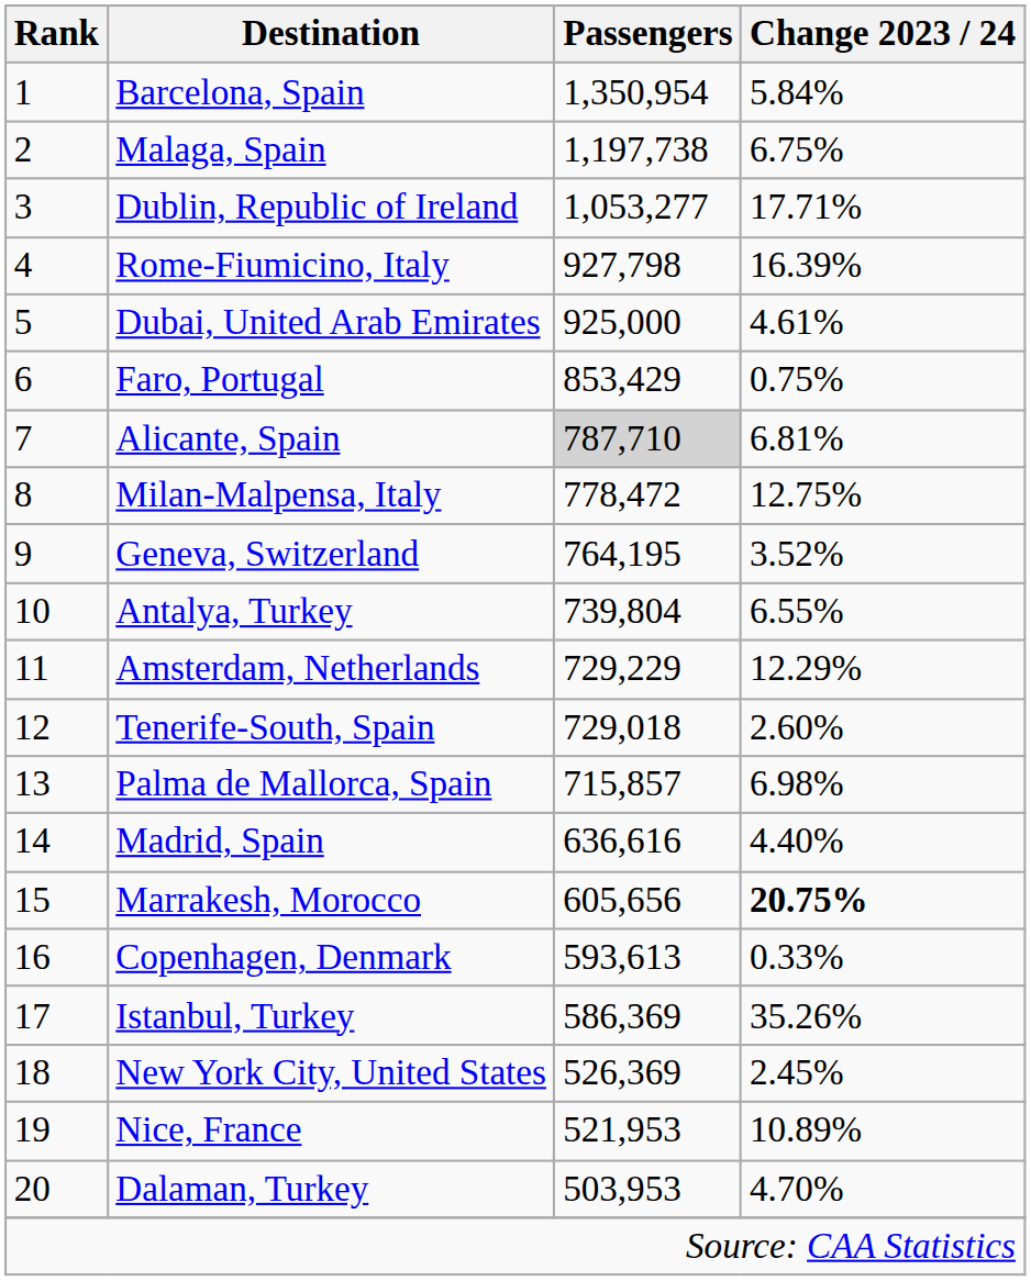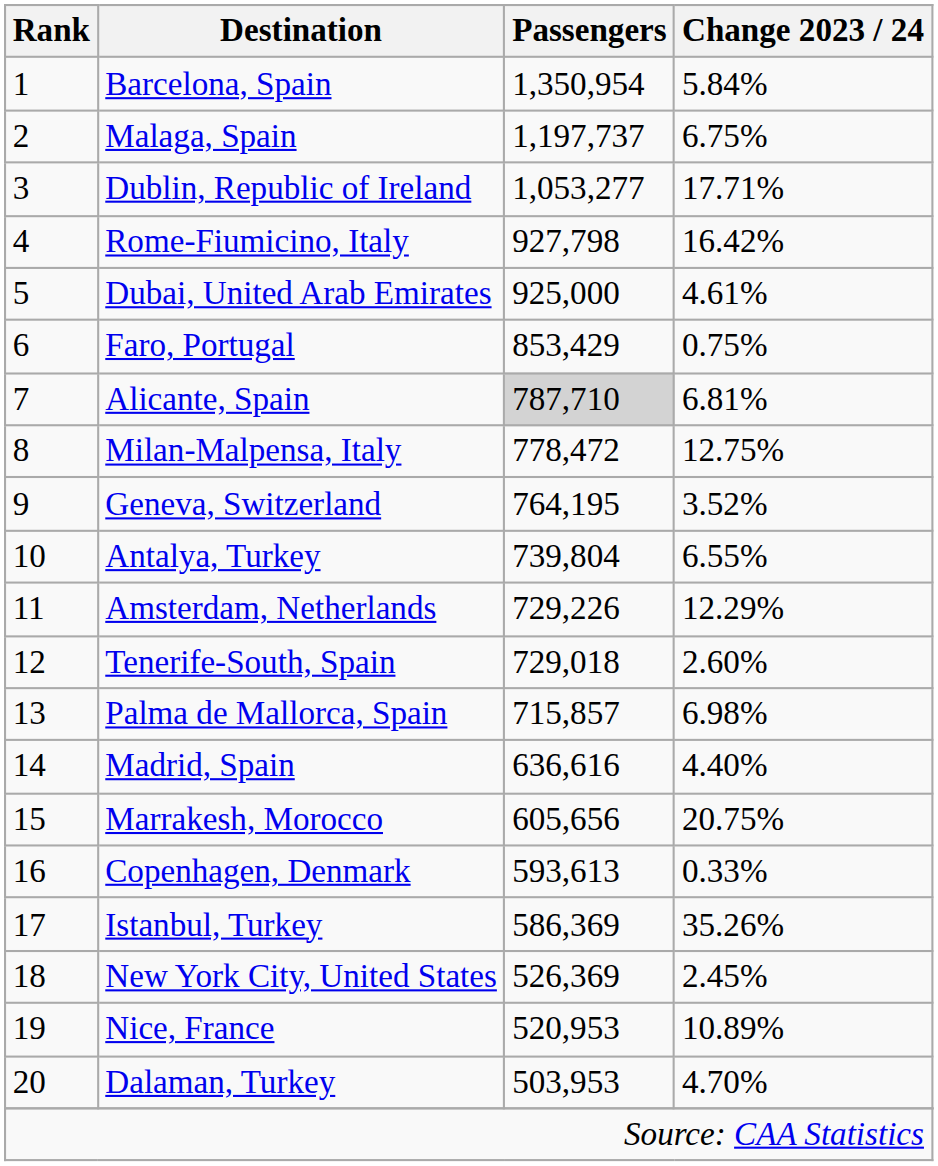Malaga, Spain | Passengers: 1,197,738 -> 1,197,737
Rome-Fiumicino, Italy | Change 2023 / 24: 16.39% -> 16.42%
Amsterdam, Netherlands | Passengers: 729,229 -> 729,226
Marrakesh, Morocco | Change 2023 / 24: bold -> normal
Nice, France | Passengers: 521,953 -> 520,953
